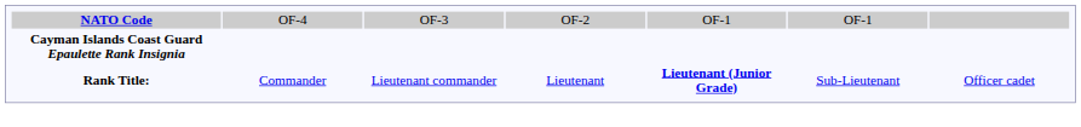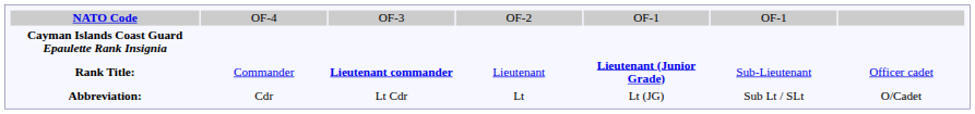Rank Title: | column 3: normal -> bold
+ row: Abbreviation: | Cdr | Lt Cdr | Lt | Lt (JG) | Sub Lt / SLt | O/Cadet
